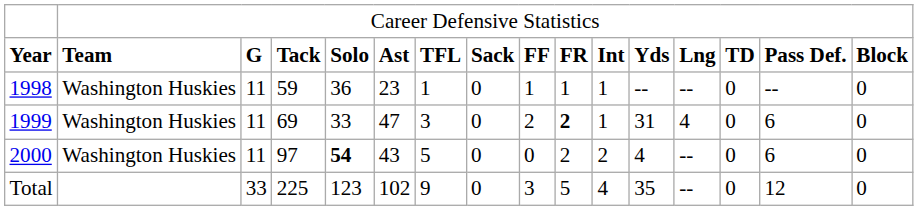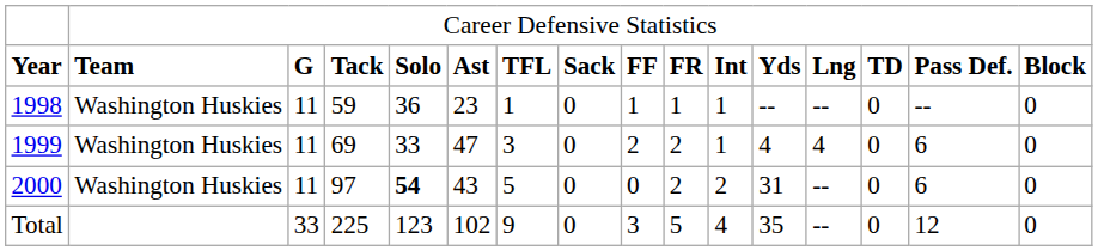1999 | column 10: bold -> normal
1999 | column 12: 31 -> 4
2000 | column 12: 4 -> 31
